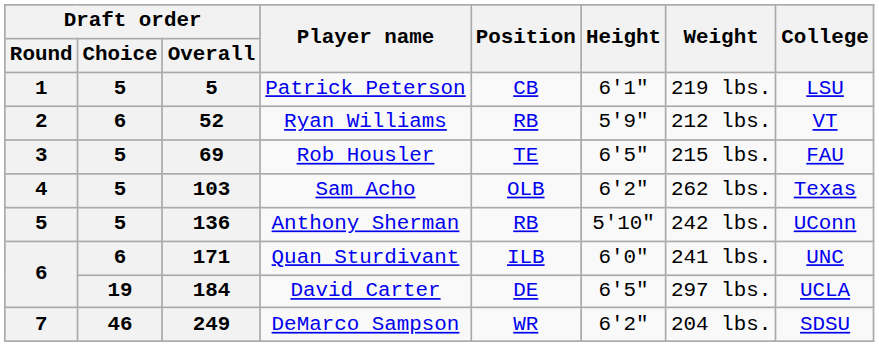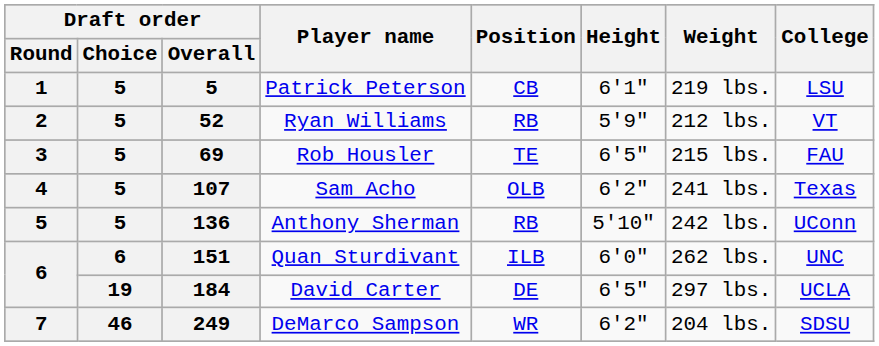Ryan Williams | Draft order / Choice: 6 -> 5
Sam Acho | Draft order / Overall: 103 -> 107
Sam Acho | Weight: 262 lbs. -> 241 lbs.
Quan Sturdivant | Draft order / Overall: 171 -> 151
Quan Sturdivant | Weight: 241 lbs. -> 262 lbs.
